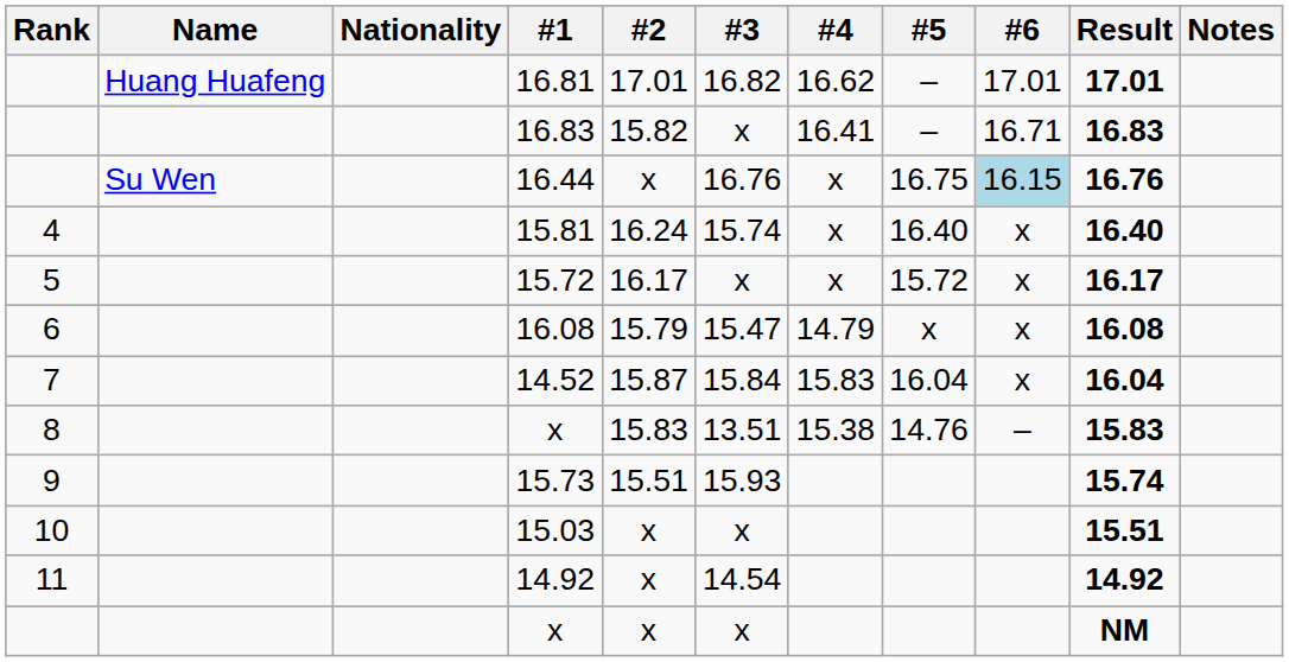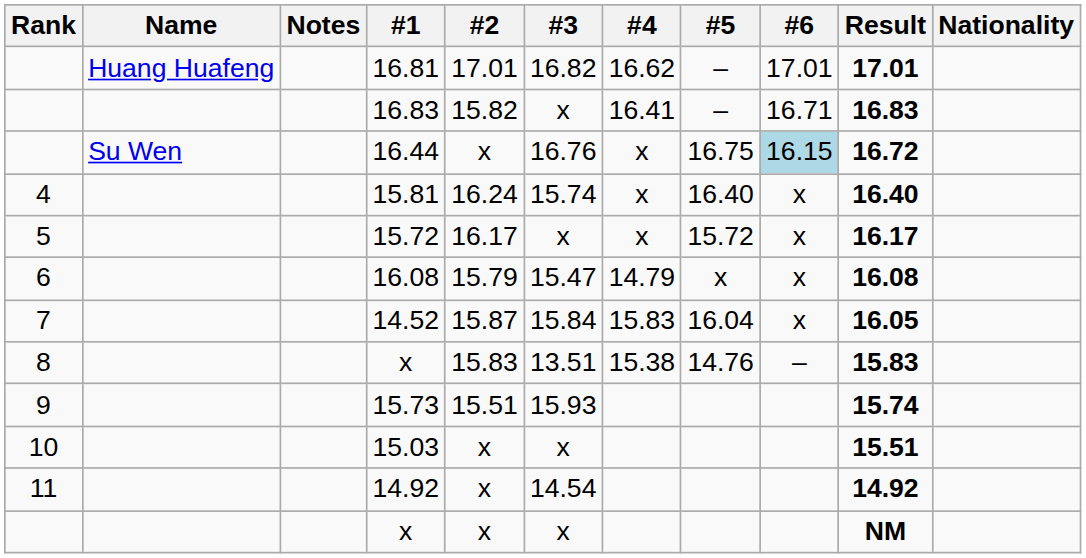columns swapped: Nationality <-> Notes
16.44 | Result: 16.76 -> 16.72
14.52 | Result: 16.04 -> 16.05
